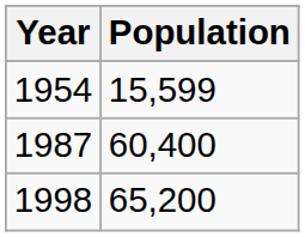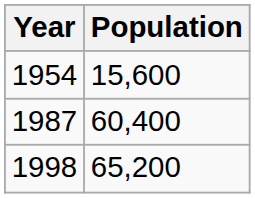1954 | Population: 15,599 -> 15,600
